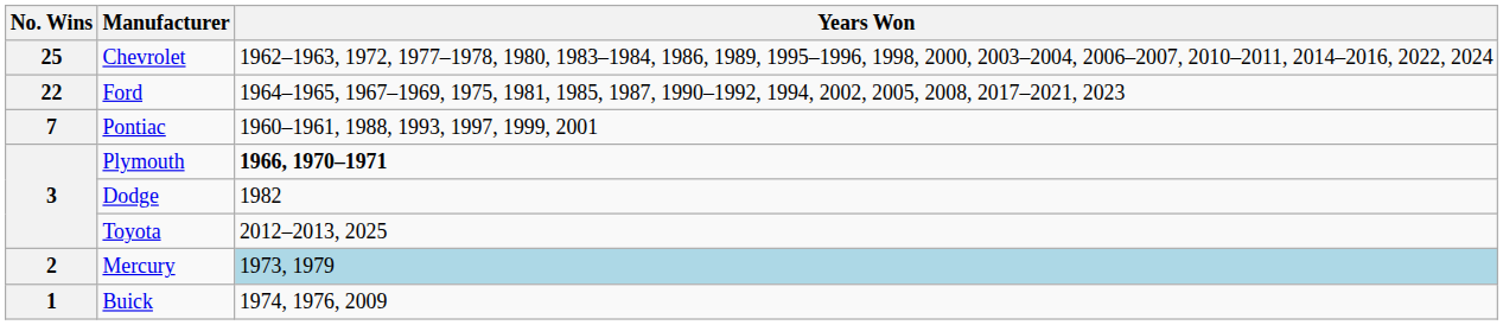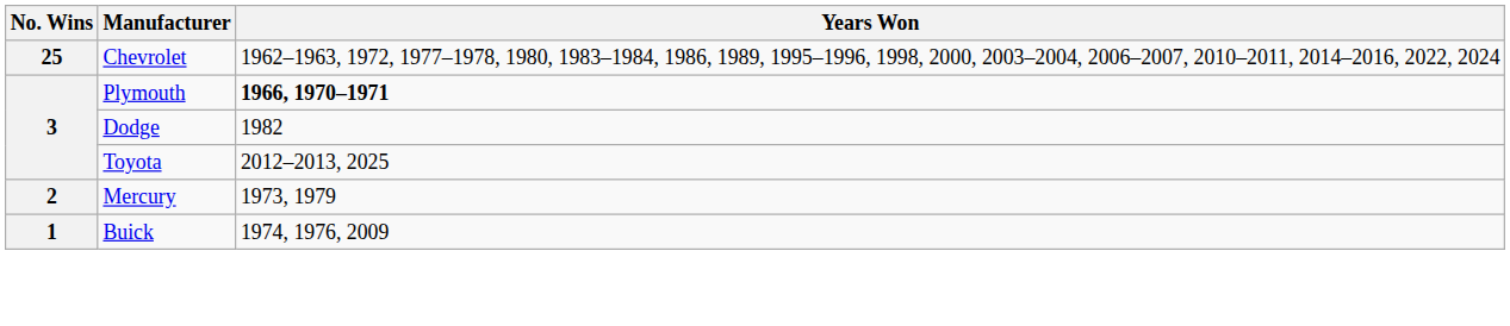- row: 22 | Ford | 1964–1965, 1967–1969, 1975, 1981, 1985, 1987, 1990–1992, 1994, 2002, 2005, 2008, 2017–2021, 2023
- row: 7 | Pontiac | 1960–1961, 1988, 1993, 1997, 1999, 2001
Mercury | Years Won: lightblue background -> no background
